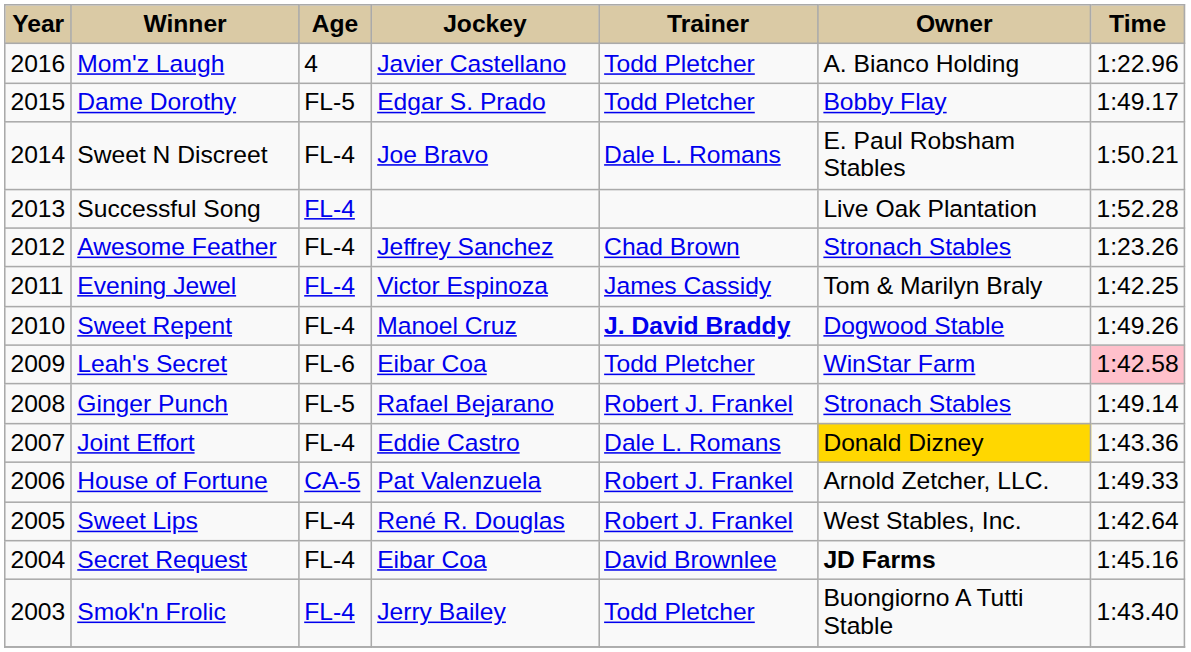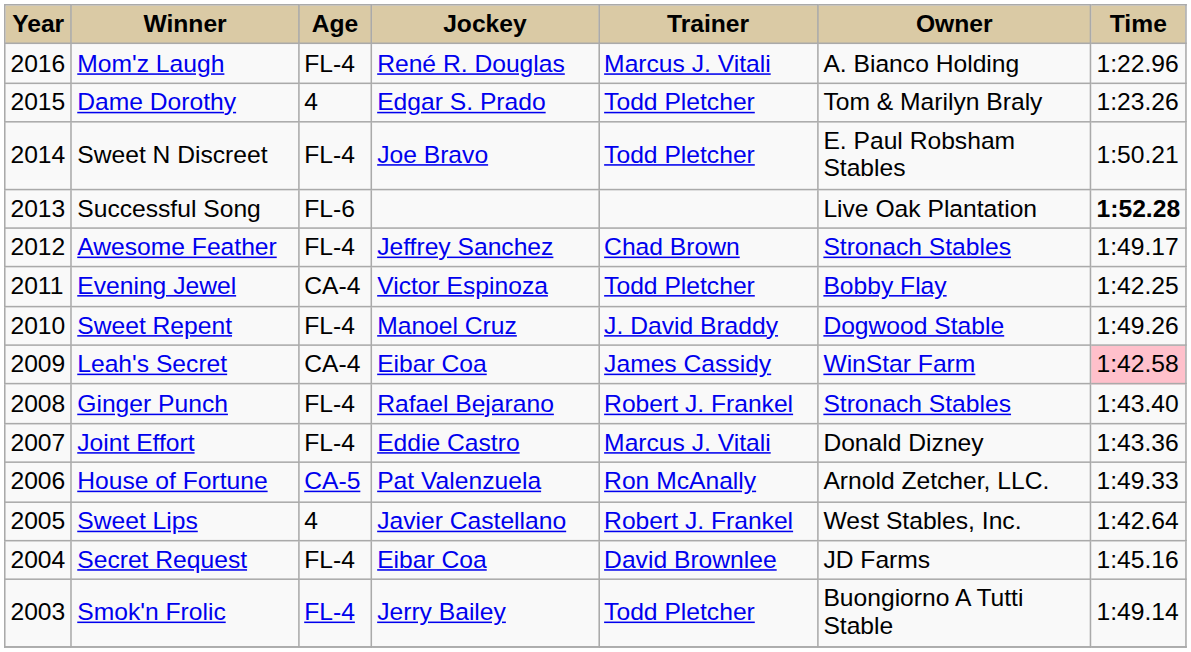Mom'z Laugh | Age: 4 -> FL-4
Mom'z Laugh | Jockey: Javier Castellano -> René R. Douglas
Mom'z Laugh | Trainer: Todd Pletcher -> Marcus J. Vitali
Dame Dorothy | Age: FL-5 -> 4
Dame Dorothy | Owner: Bobby Flay -> Tom & Marilyn Braly
Dame Dorothy | Time: 1:49.17 -> 1:23.26
Sweet N Discreet | Trainer: Dale L. Romans -> Todd Pletcher
Successful Song | Age: FL-4 -> FL-6
Successful Song | Time: normal -> bold
Awesome Feather | Time: 1:23.26 -> 1:49.17
Evening Jewel | Age: FL-4 -> CA-4
Evening Jewel | Trainer: James Cassidy -> Todd Pletcher
Evening Jewel | Owner: Tom & Marilyn Braly -> Bobby Flay
Sweet Repent | Trainer: bold -> normal
Leah's Secret | Age: FL-6 -> CA-4
Leah's Secret | Trainer: Todd Pletcher -> James Cassidy
Ginger Punch | Age: FL-5 -> FL-4
Ginger Punch | Time: 1:49.14 -> 1:43.40
Joint Effort | Trainer: Dale L. Romans -> Marcus J. Vitali
Joint Effort | Owner: gold background -> no background
House of Fortune | Trainer: Robert J. Frankel -> Ron McAnally
Sweet Lips | Age: FL-4 -> 4
Sweet Lips | Jockey: René R. Douglas -> Javier Castellano
Secret Request | Owner: bold -> normal
Smok'n Frolic | Time: 1:43.40 -> 1:49.14
